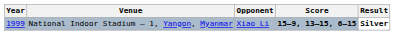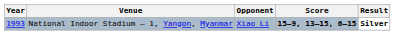National Indoor Stadium – 1, Yangon, Myanmar | Year: 1999 -> 1993
